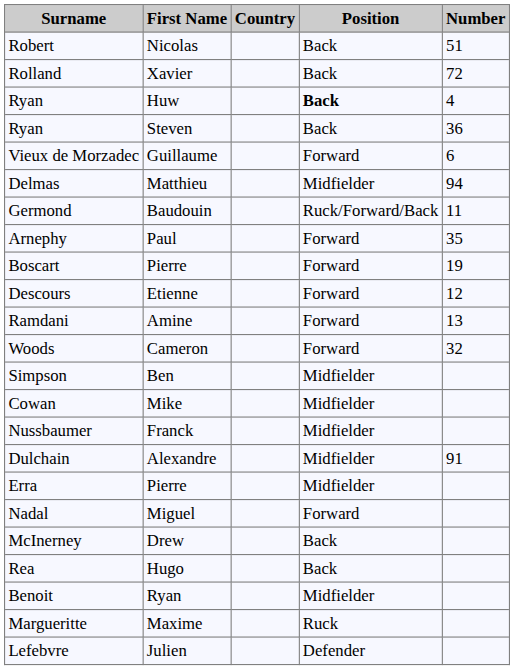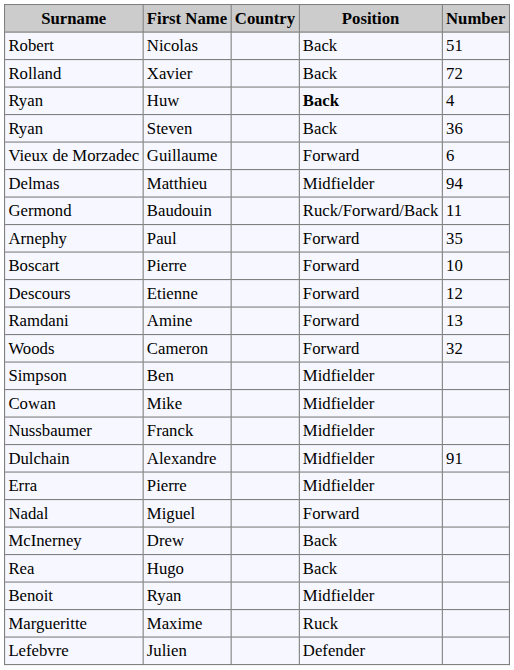Boscart | Number: 19 -> 10
